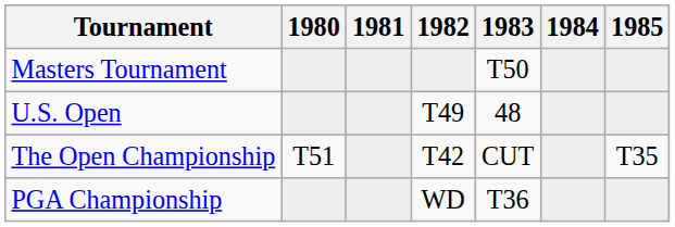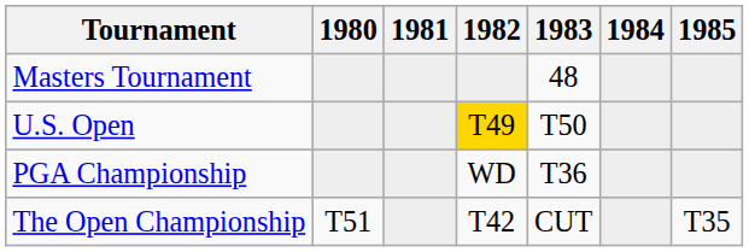Masters Tournament | 1983: T50 -> 48
U.S. Open | 1982: no background -> gold background
U.S. Open | 1983: 48 -> T50
rows swapped: The Open Championship <-> PGA Championship
